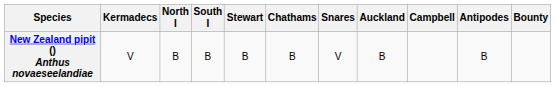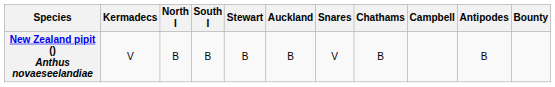columns swapped: Chathams <-> Auckland
